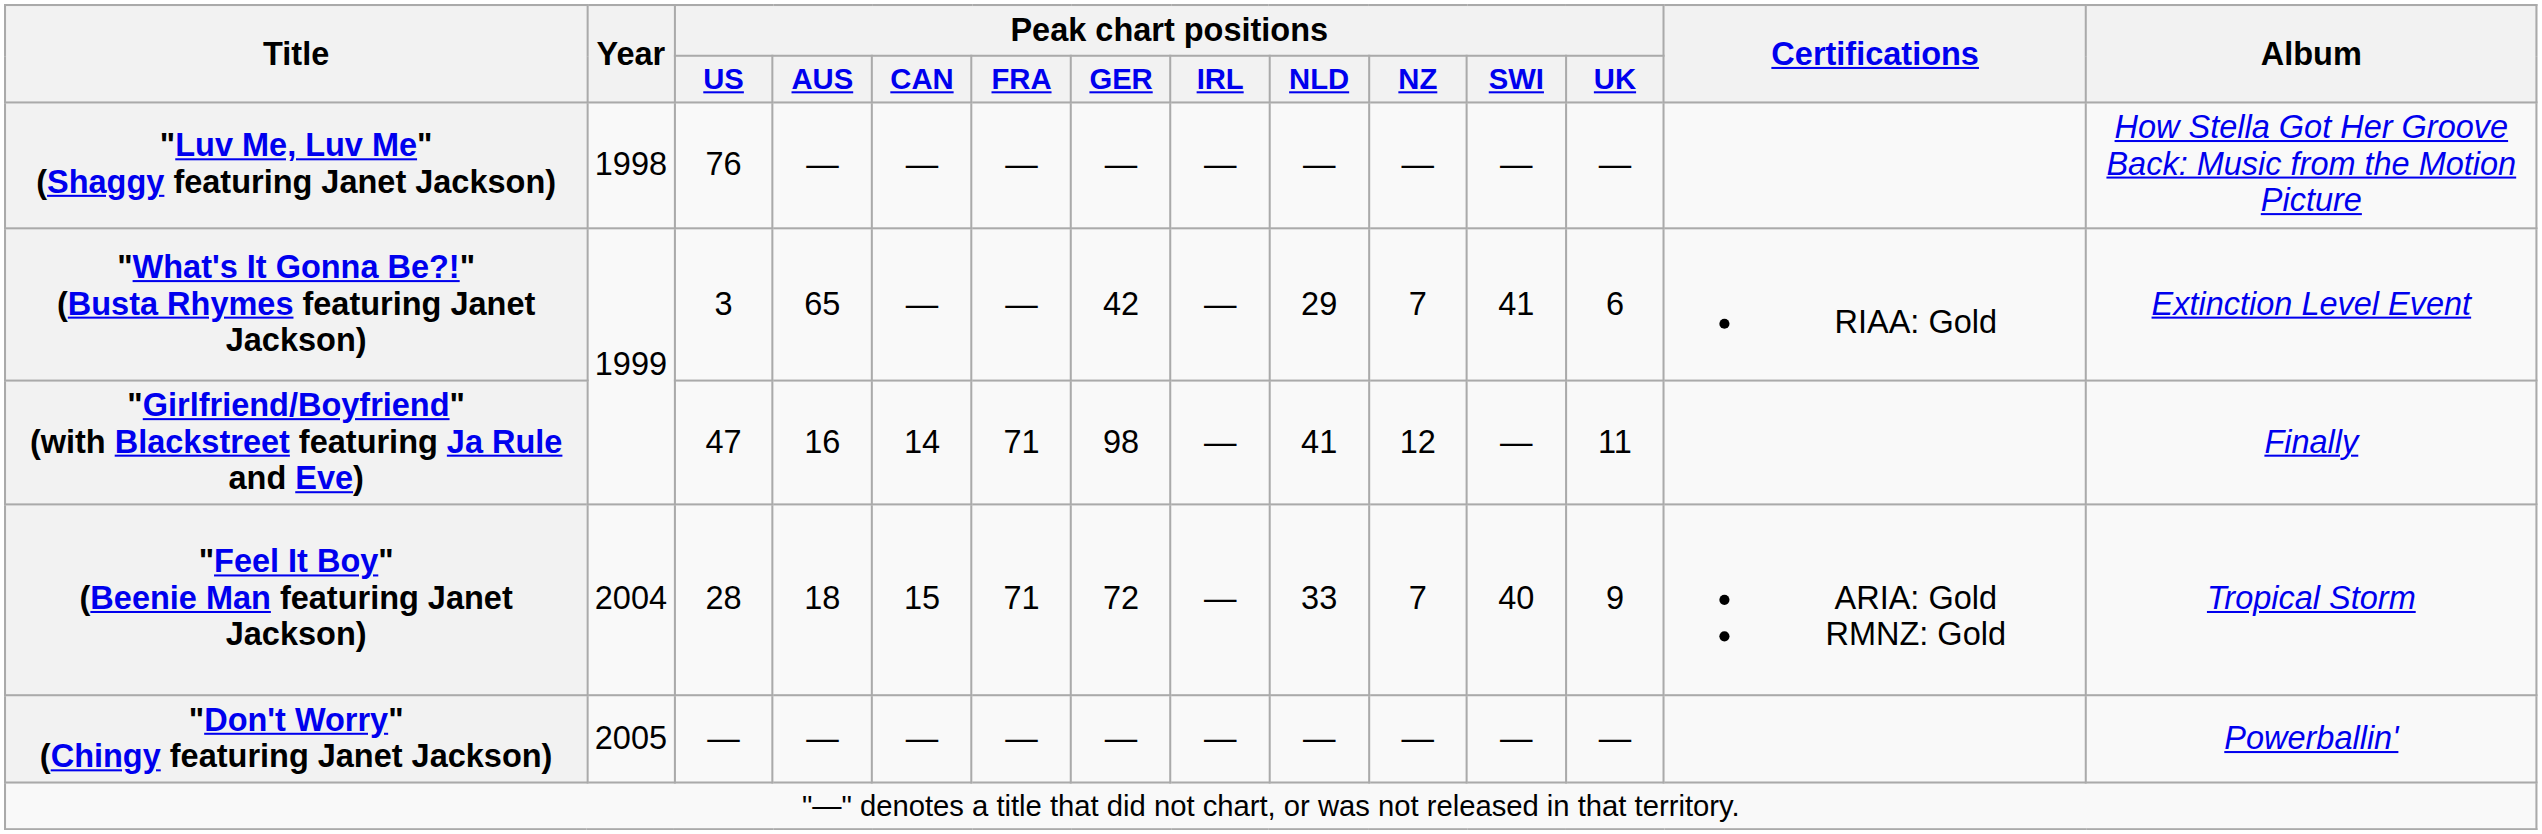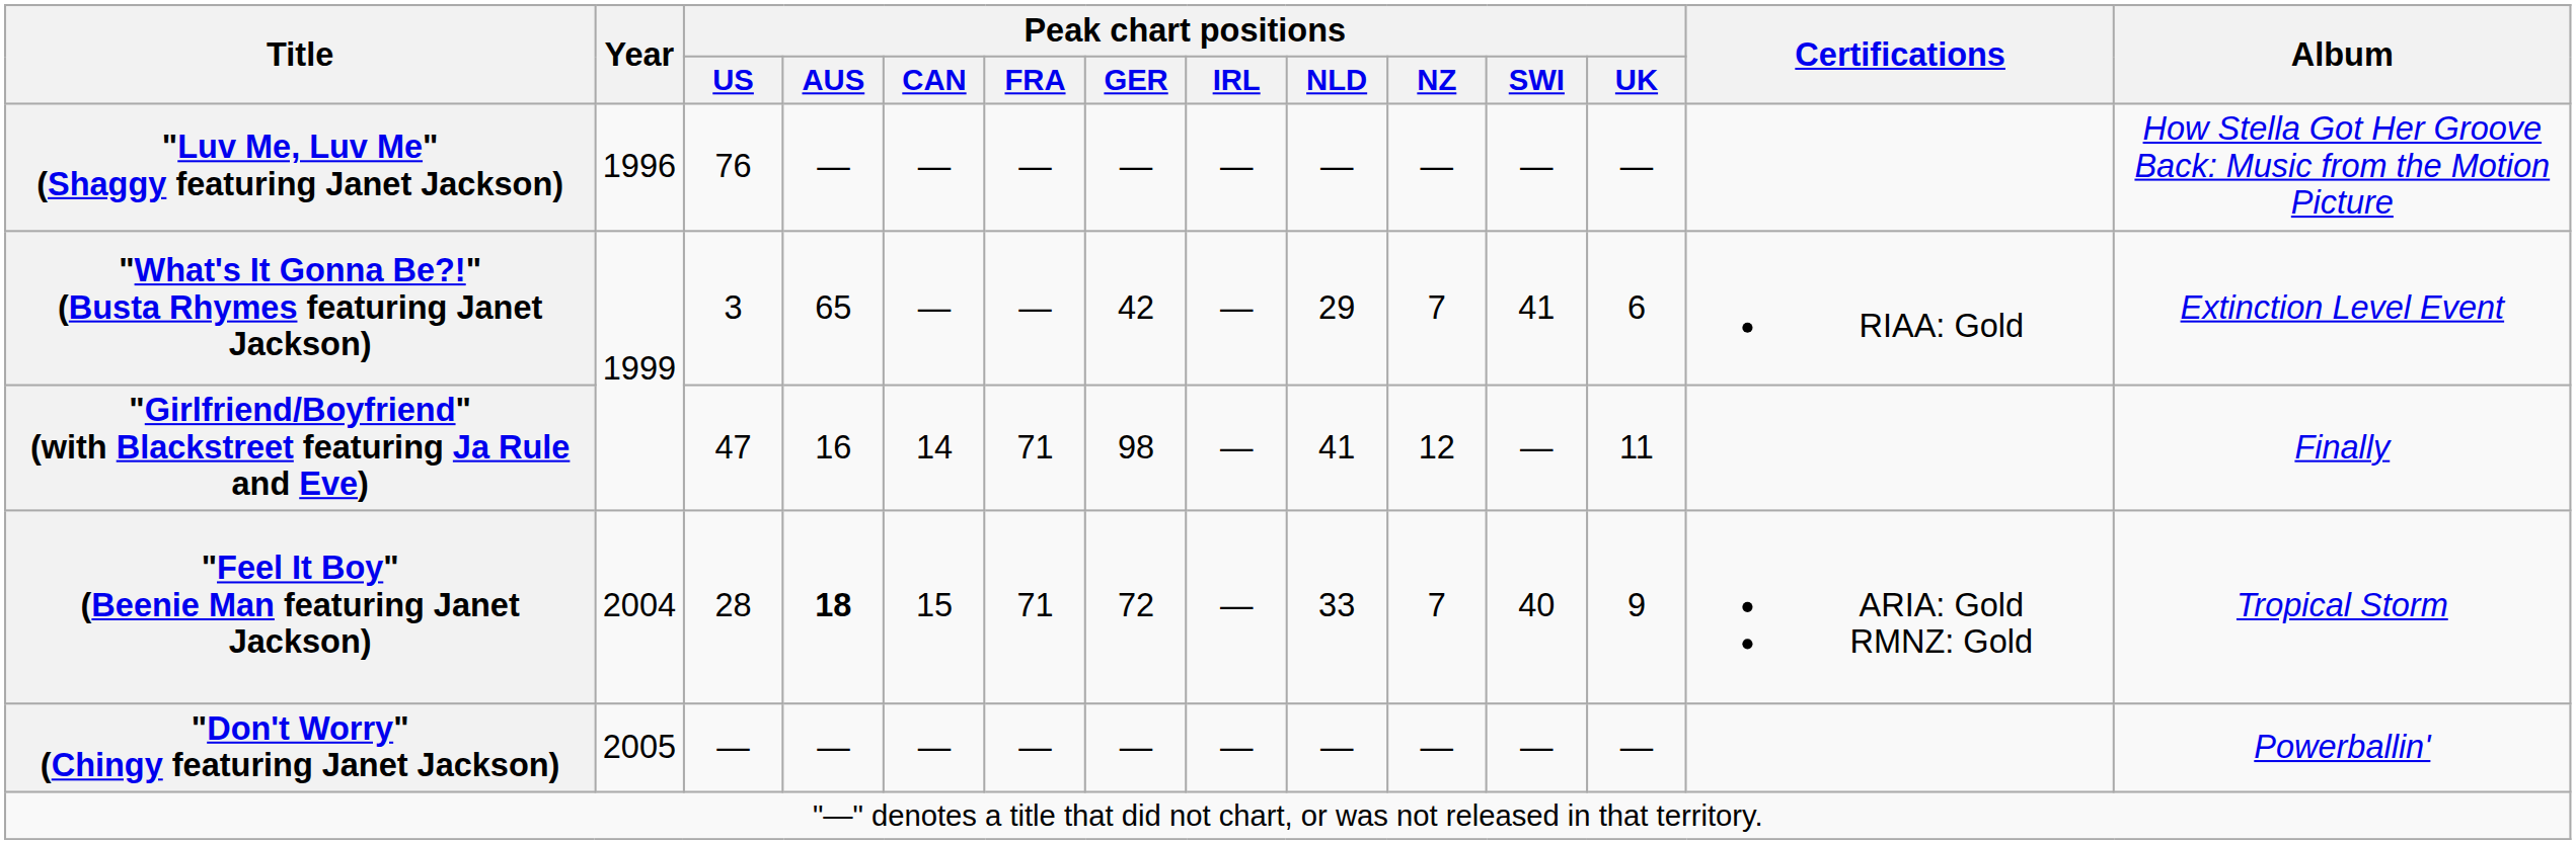"Luv Me, Luv Me" (Shaggy featuring Janet Jackson) | Year: 1998 -> 1996
"Feel It Boy" (Beenie Man featuring Janet Jackson) | Peak chart positions / AUS: normal -> bold
